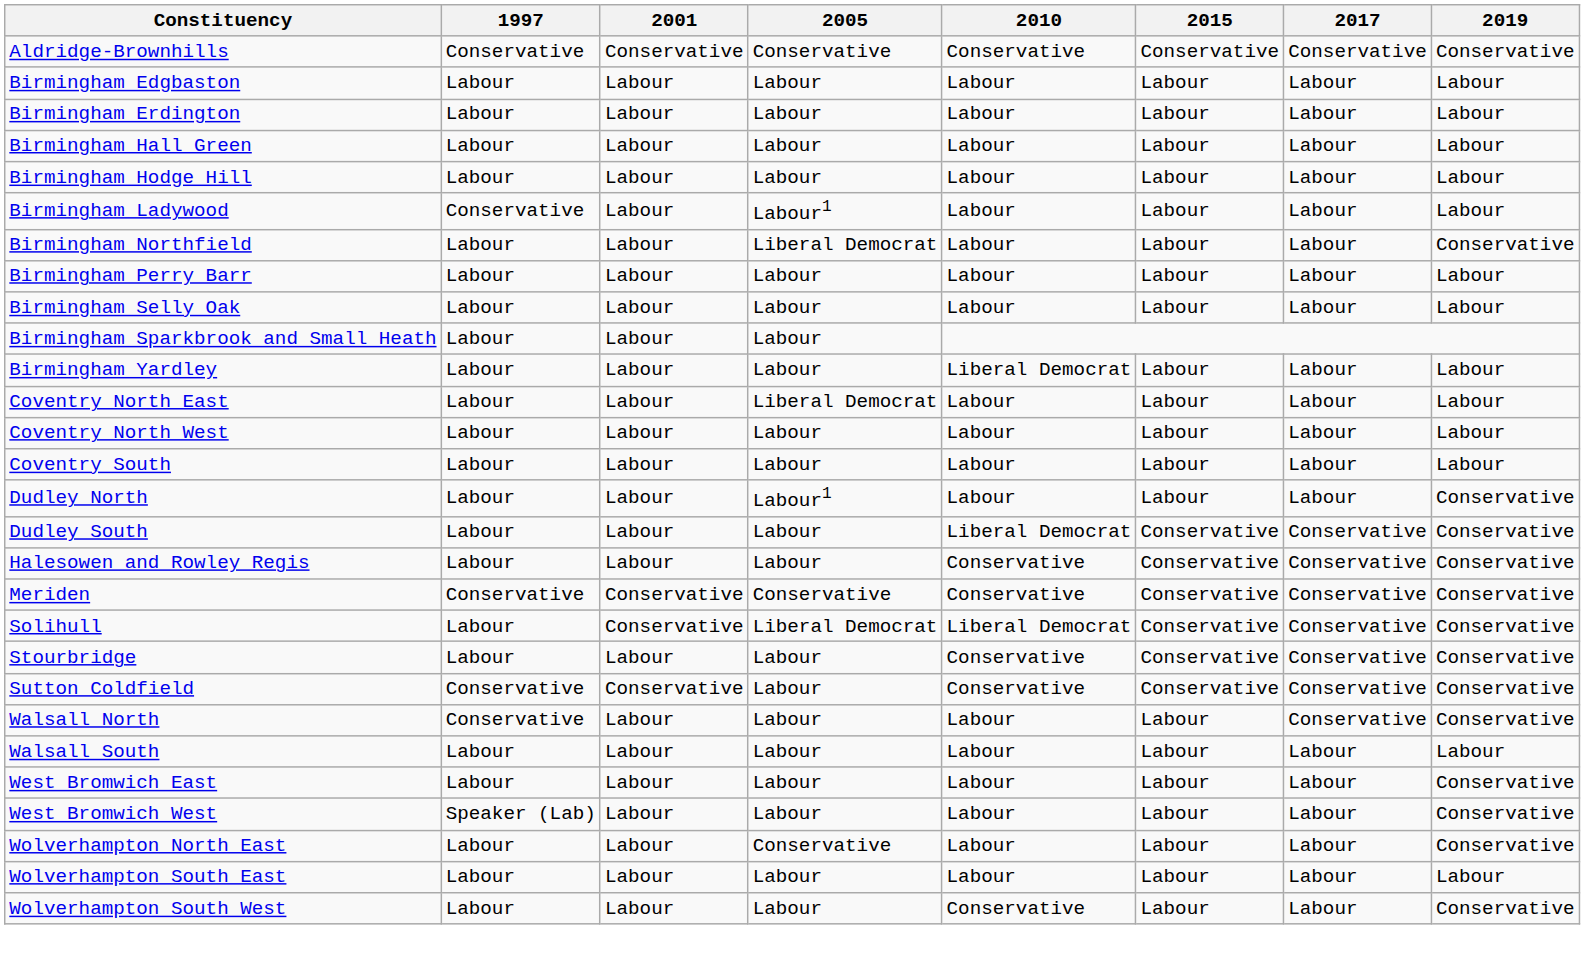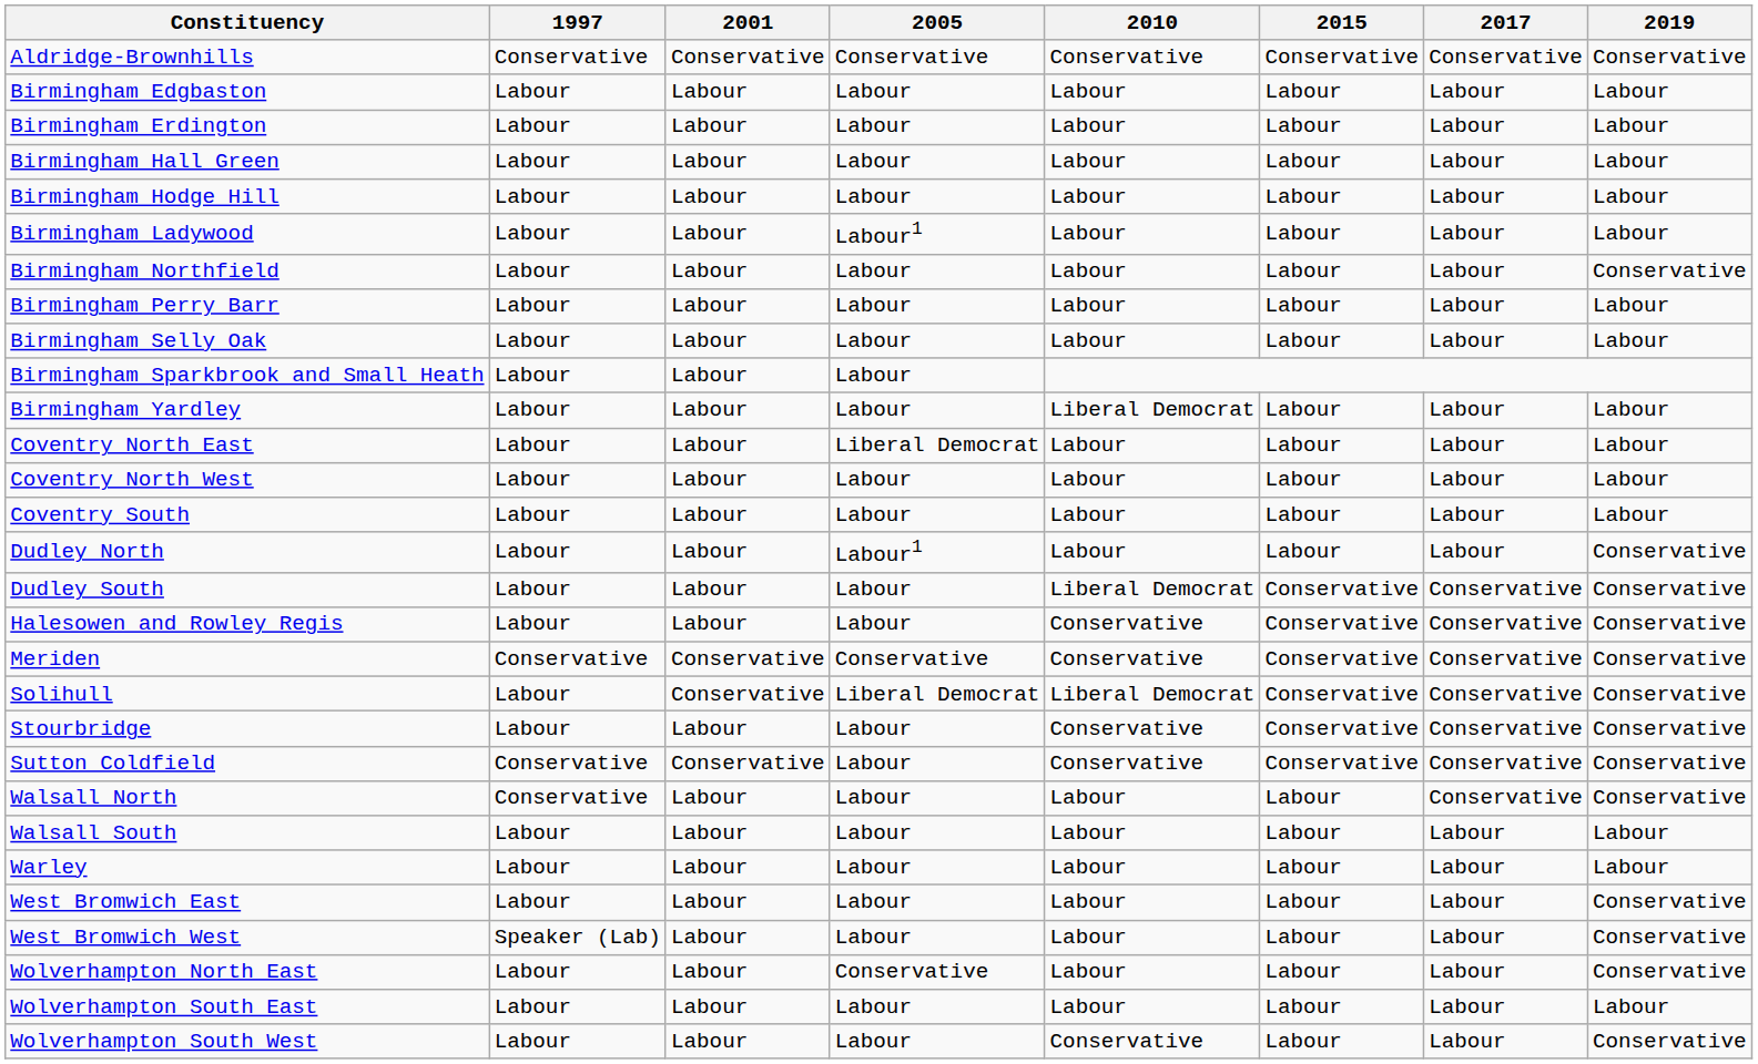Birmingham Ladywood | 1997: Conservative -> Labour
Birmingham Northfield | 2005: Liberal Democrat -> Labour
+ row: Warley | Labour | Labour | Labour | Labour | Labour | Labour | Labour
